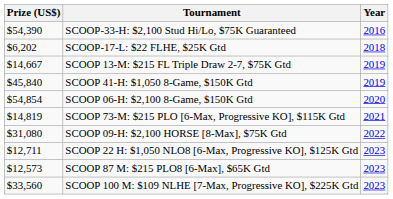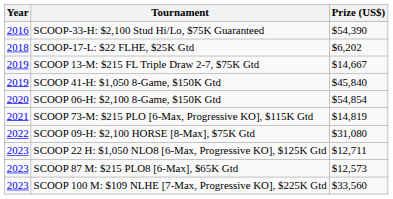columns swapped: Year <-> Prize (US$)
